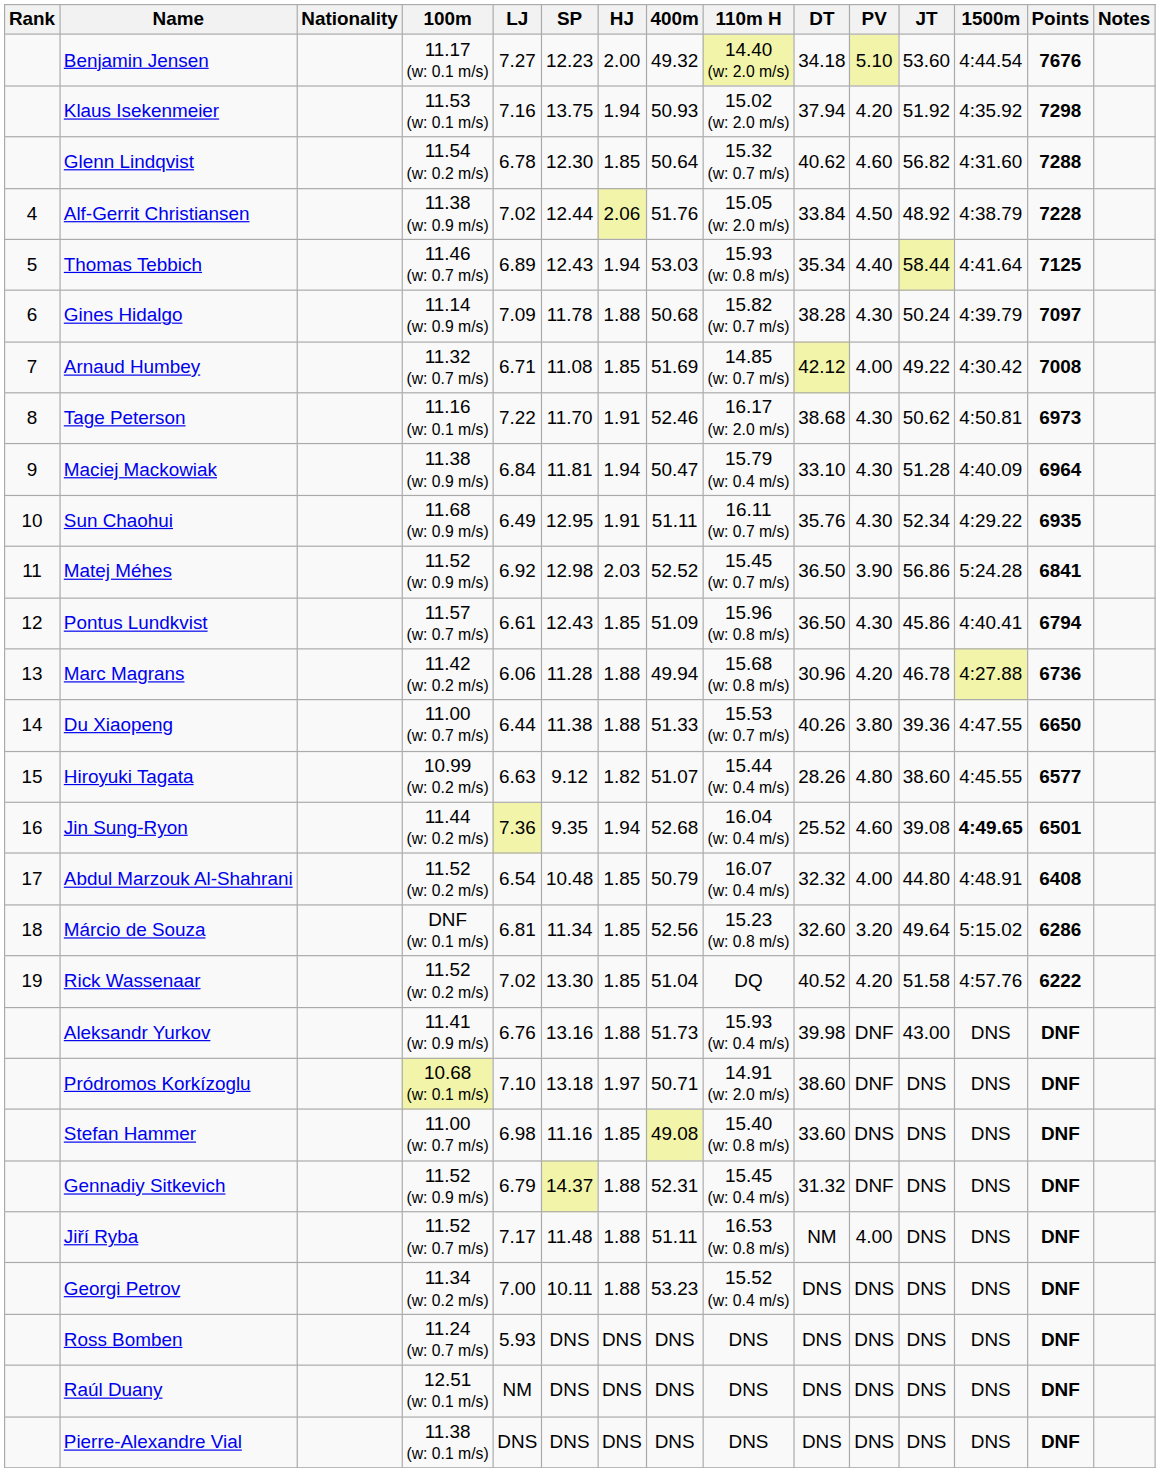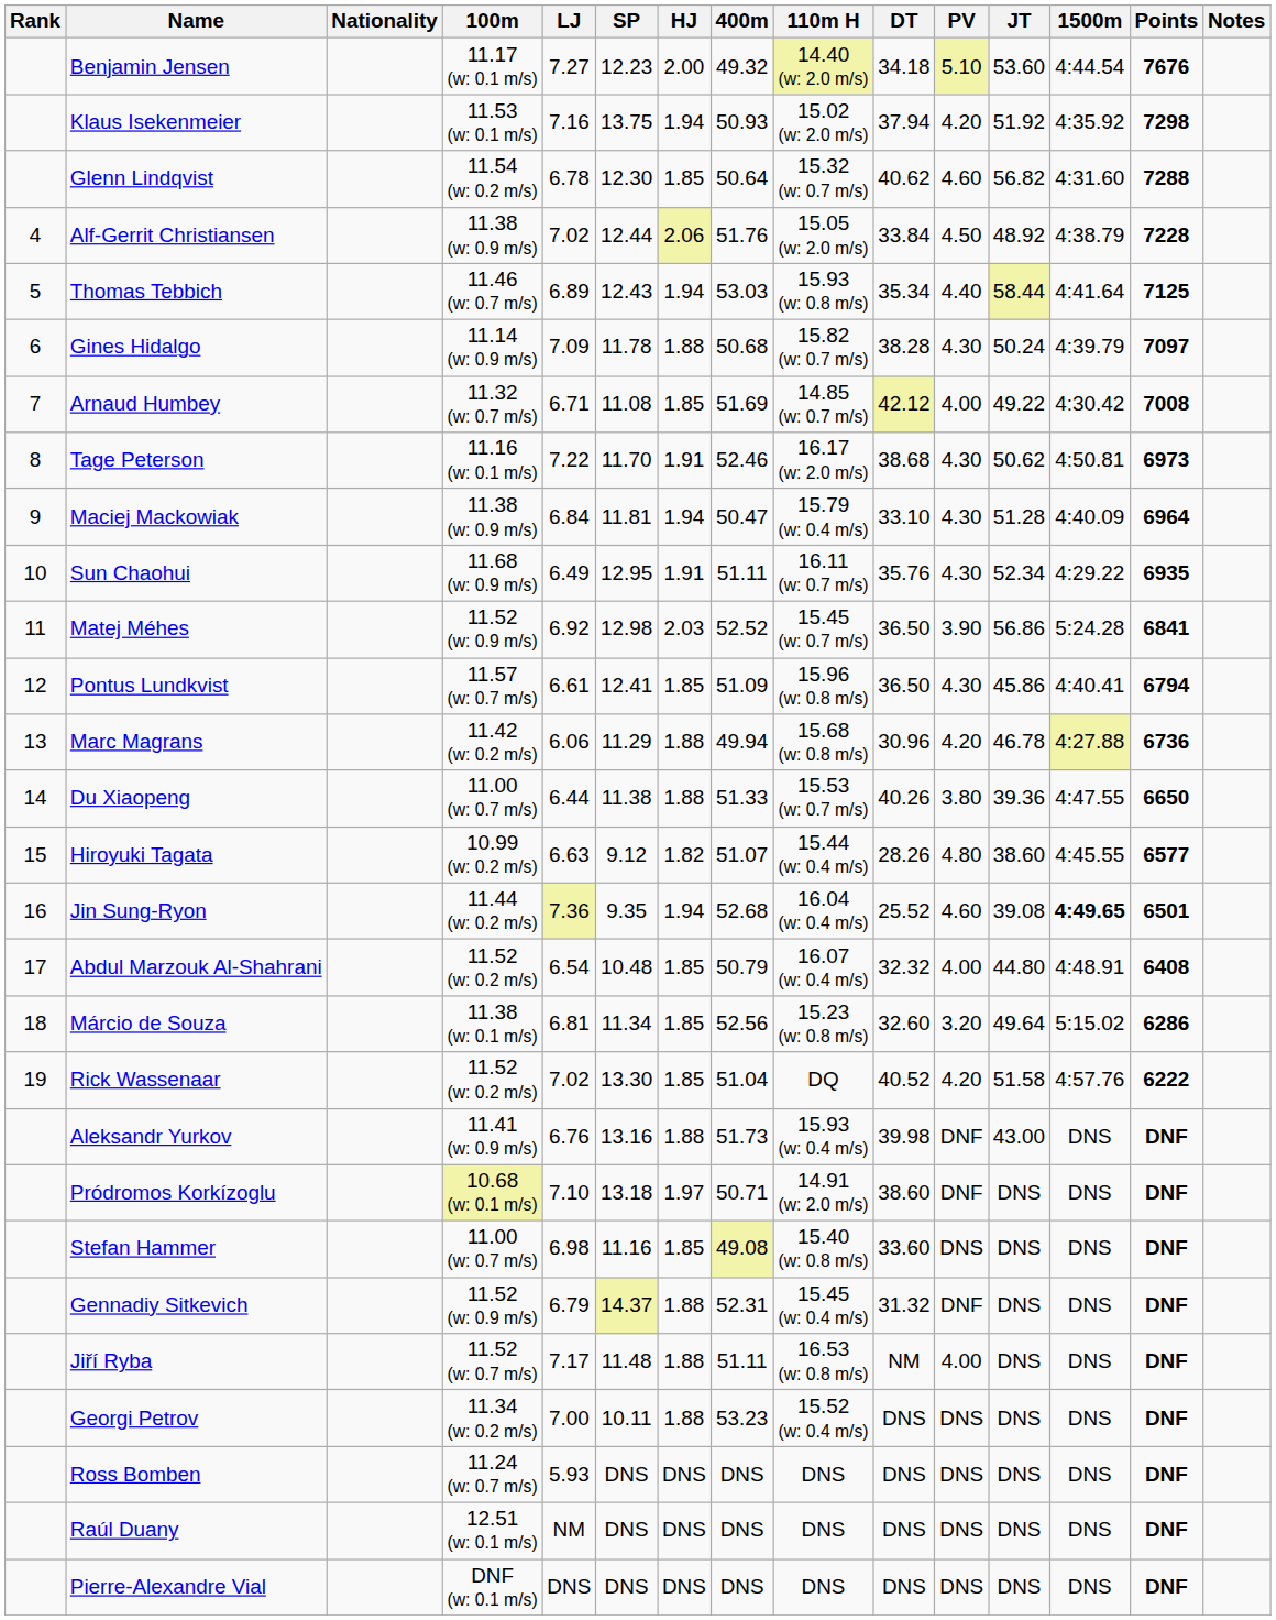Pontus Lundkvist | SP: 12.43 -> 12.41
Marc Magrans | SP: 11.28 -> 11.29
Márcio de Souza | 100m: DNF (w: 0.1 m/s) -> 11.38 (w: 0.1 m/s)
Pierre-Alexandre Vial | 100m: 11.38 (w: 0.1 m/s) -> DNF (w: 0.1 m/s)
